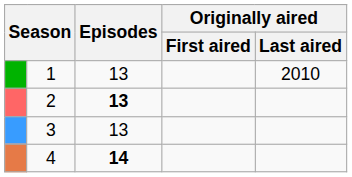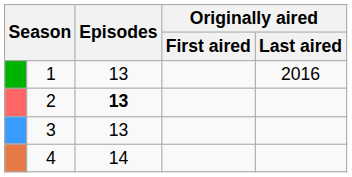1 | Originally aired / Last aired: 2010 -> 2016
4 | Episodes: bold -> normal
